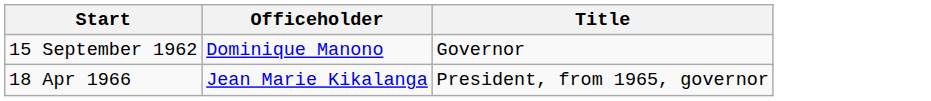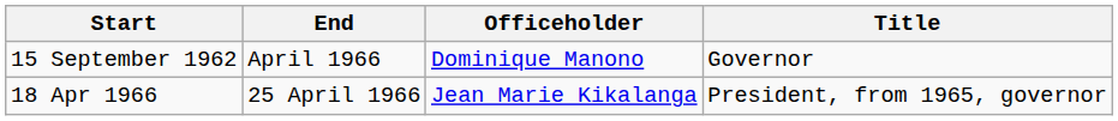+ column: End | April 1966 | 25 April 1966
